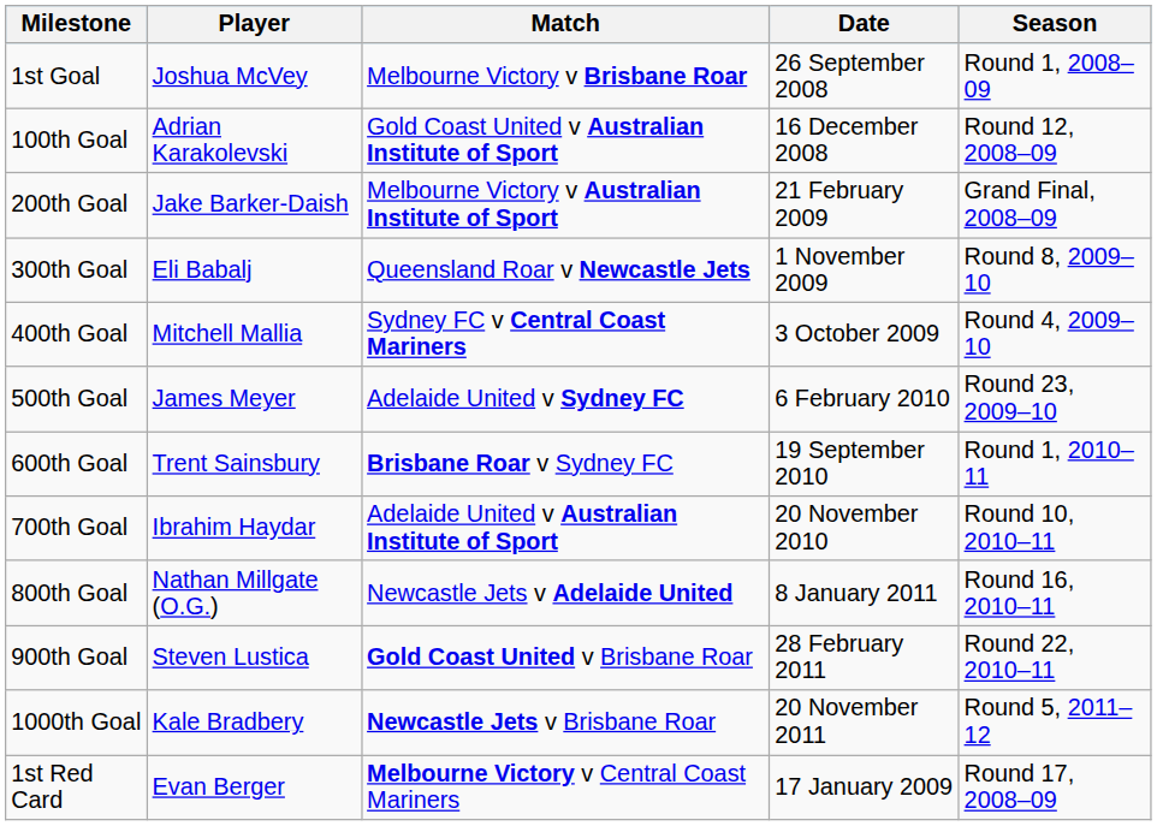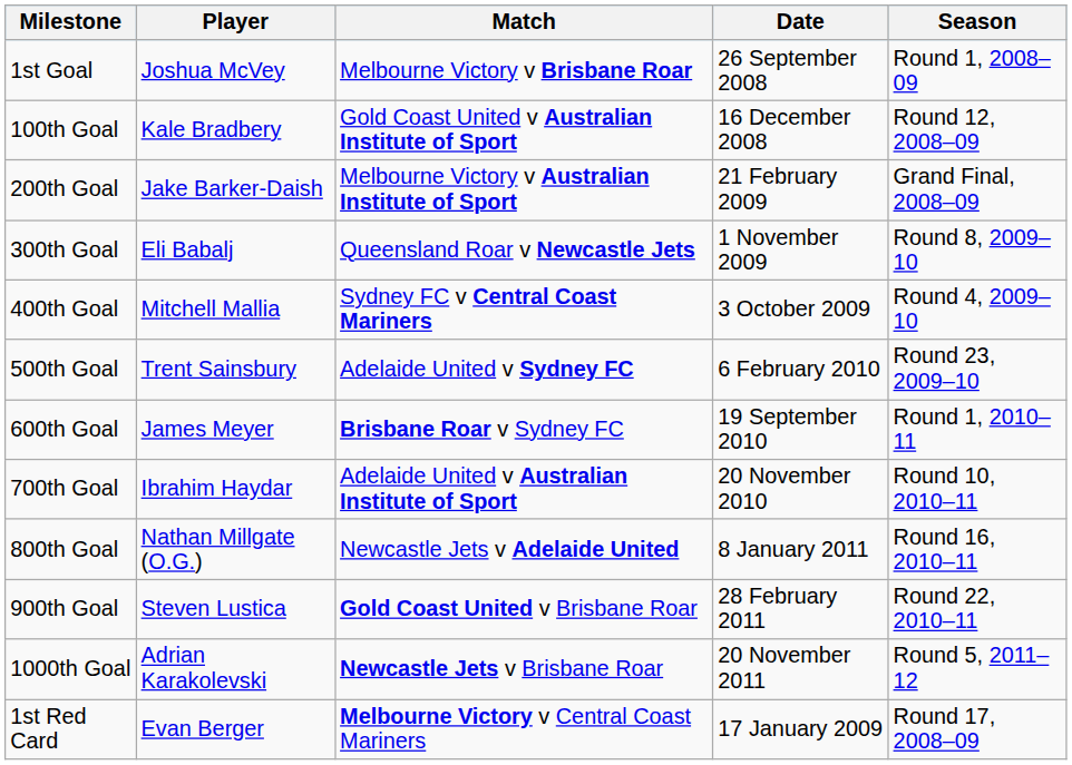100th Goal | Player: Adrian Karakolevski -> Kale Bradbery
500th Goal | Player: James Meyer -> Trent Sainsbury
600th Goal | Player: Trent Sainsbury -> James Meyer
1000th Goal | Player: Kale Bradbery -> Adrian Karakolevski
